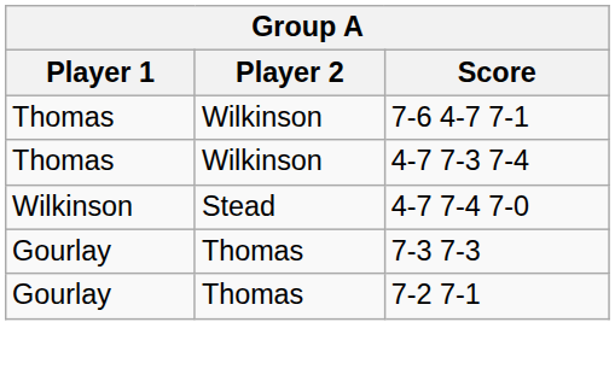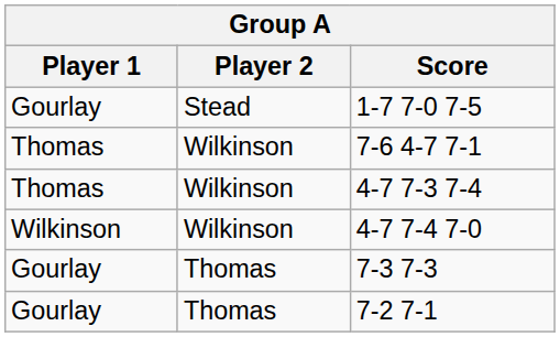+ row: Gourlay | Stead | 1-7 7-0 7-5
4-7 7-4 7-0 | Player 2: Stead -> Wilkinson
